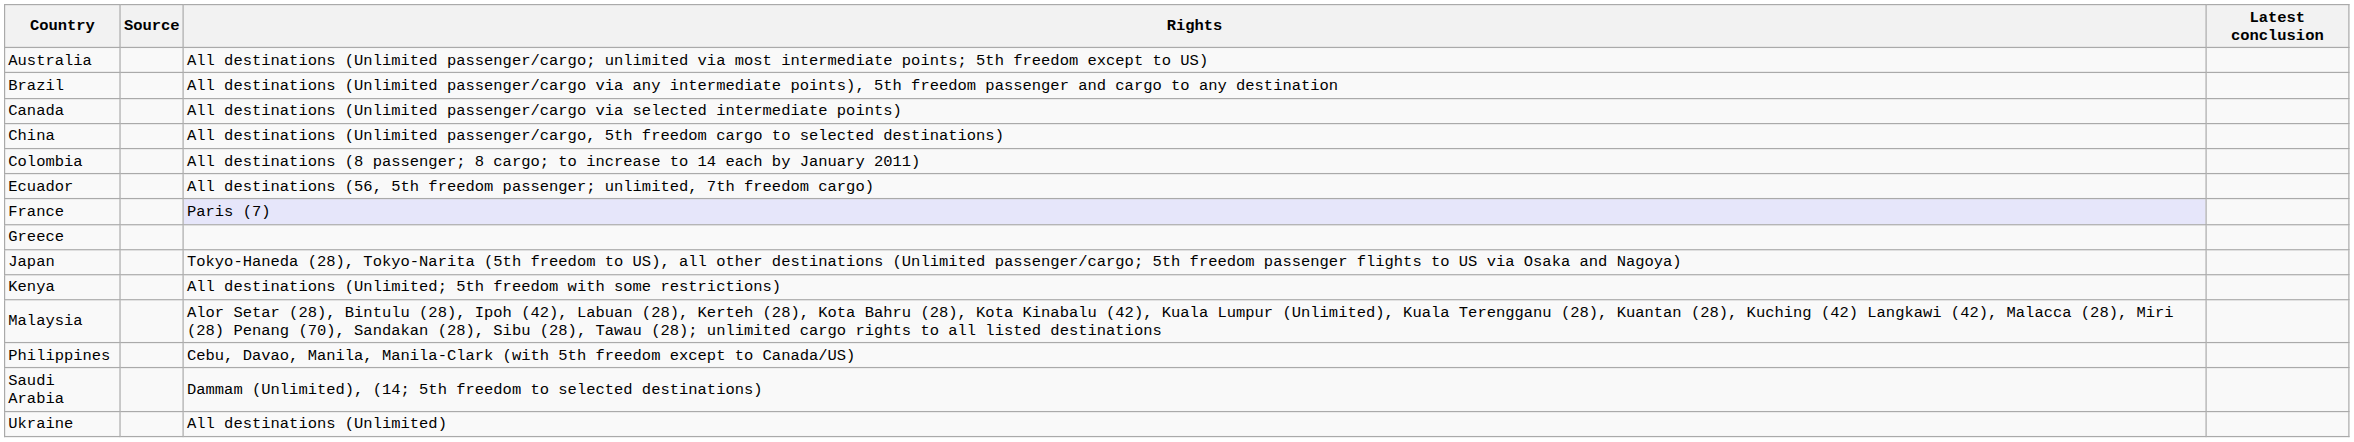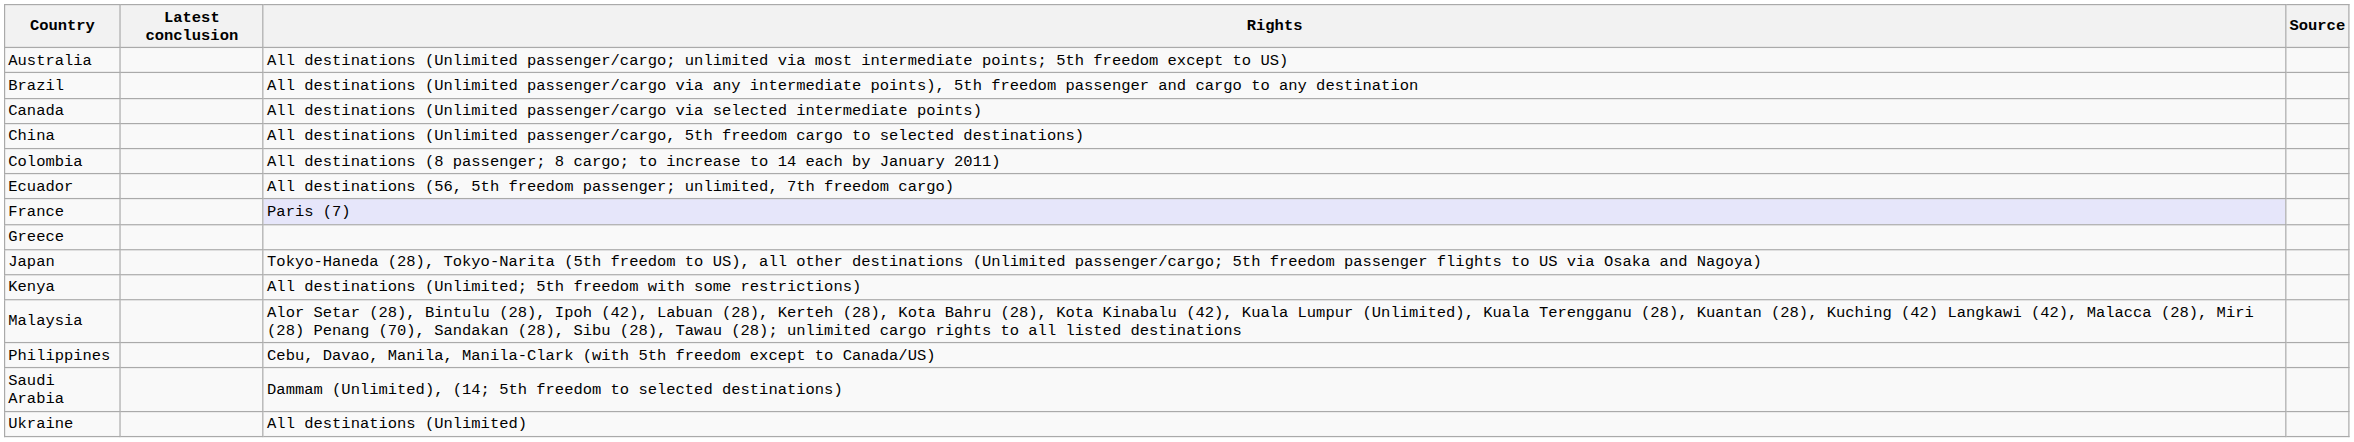columns swapped: Latest conclusion <-> Source
